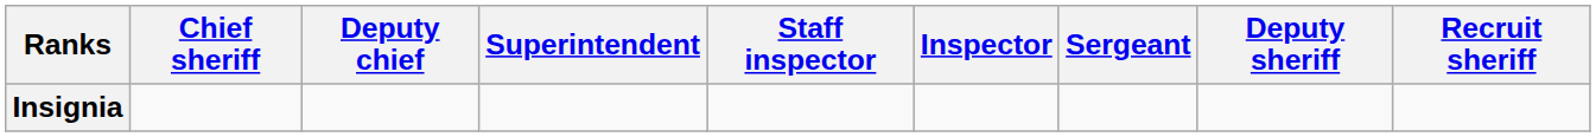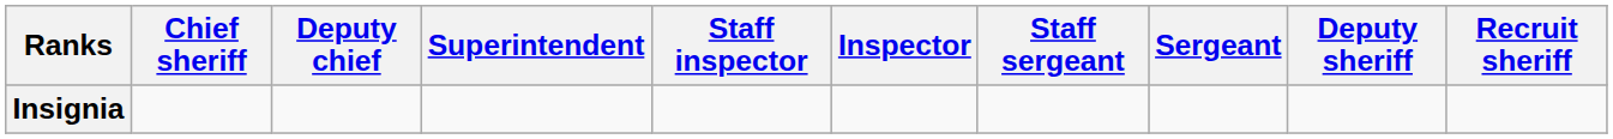+ column: Staff sergeant
